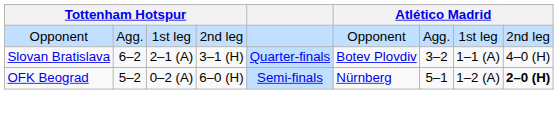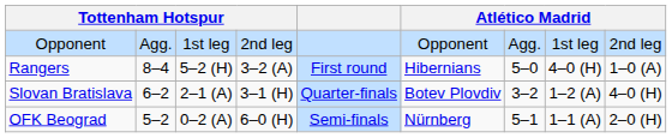+ row: Rangers | 8–4 | 5–2 (H) | 3–2 (A) | First round | Hibernians | 5–0 | 4–0 (H) | 1–0 (A)
Slovan Bratislava | column 8: 1–1 (A) -> 1–2 (A)
OFK Beograd | column 8: 1–2 (A) -> 1–1 (A)
OFK Beograd | column 9: bold -> normal
